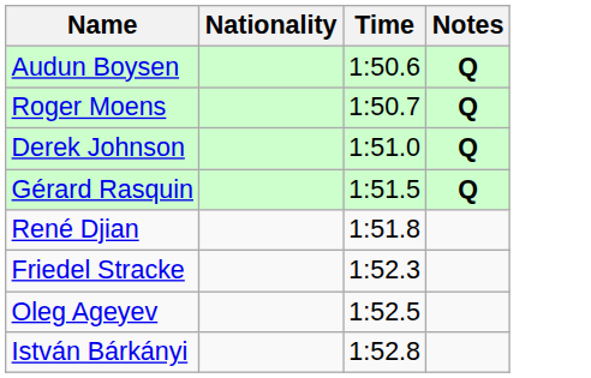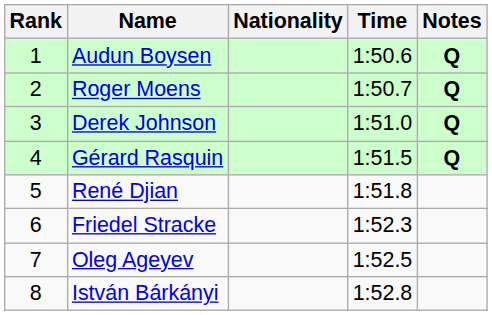+ column: Rank | 1 | 2 | 3 | 4 | 5 | 6 | 7 | 8
